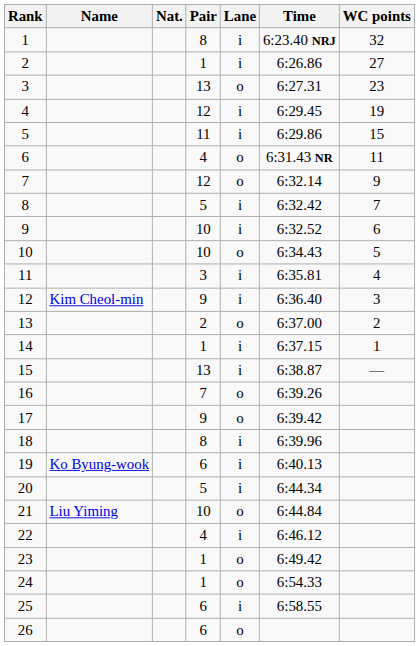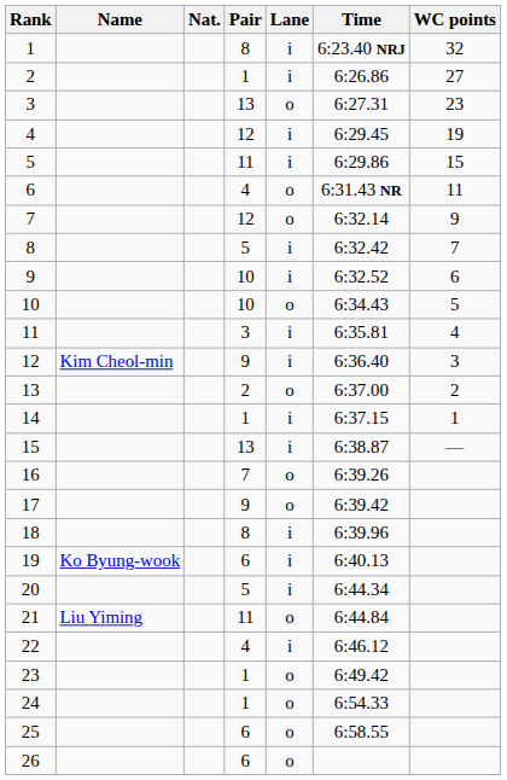21 | Pair: 10 -> 11
25 | Lane: i -> o
